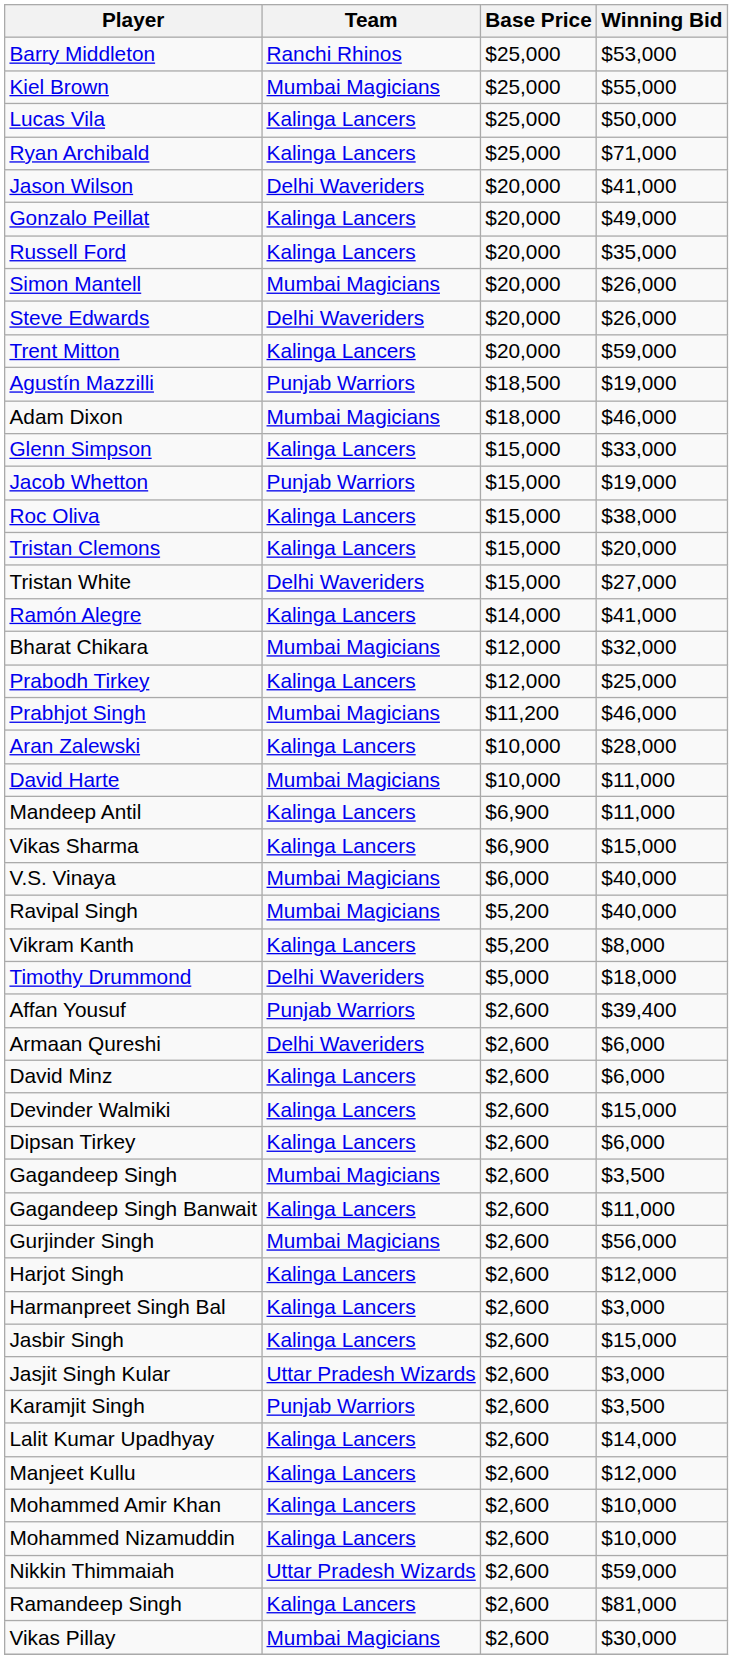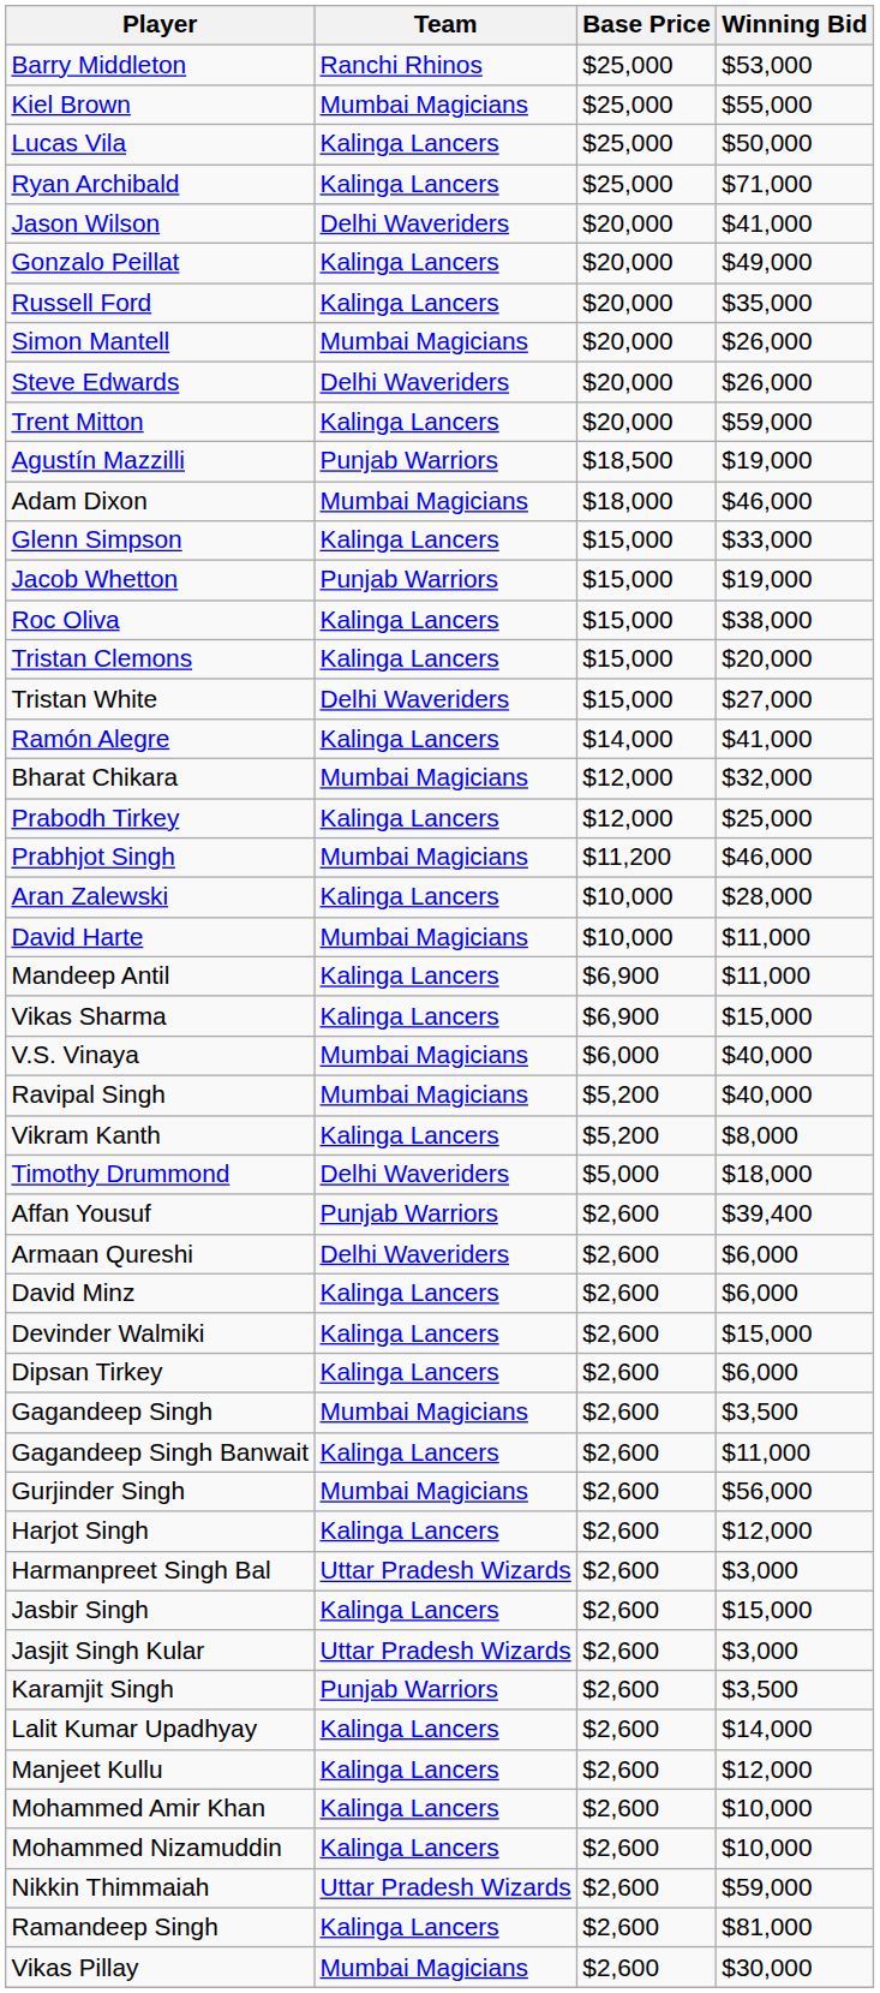Harmanpreet Singh Bal | Team: Kalinga Lancers -> Uttar Pradesh Wizards
